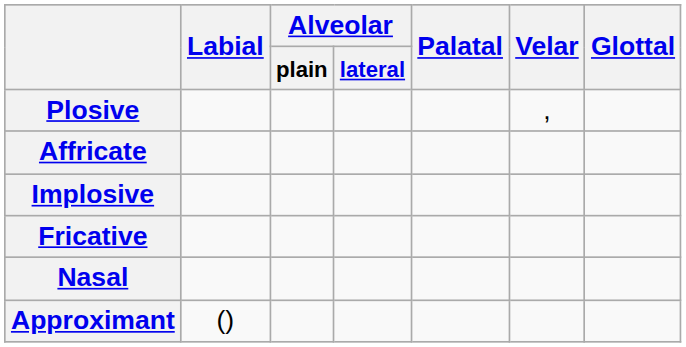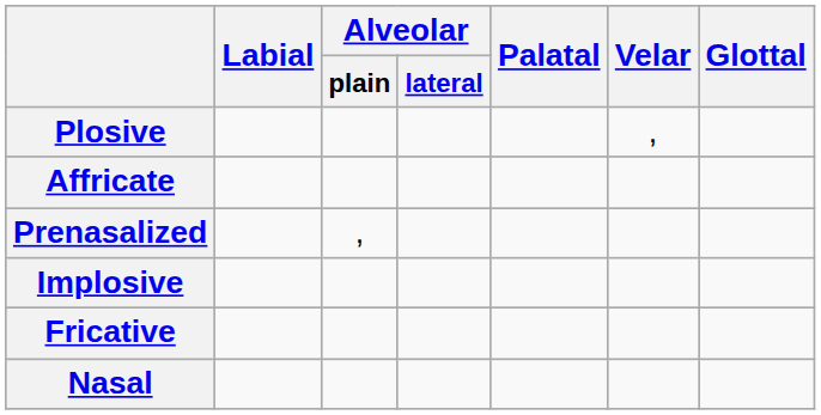+ row: Prenasalized | ,
- row: Approximant | ()
